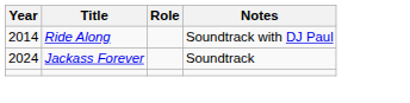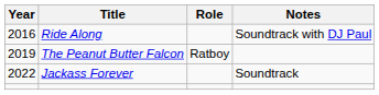Ride Along | Year: 2014 -> 2016
+ row: 2019 | The Peanut Butter Falcon | Ratboy
Jackass Forever | Year: 2024 -> 2022
